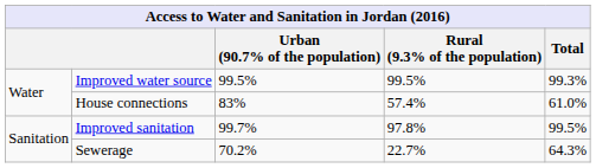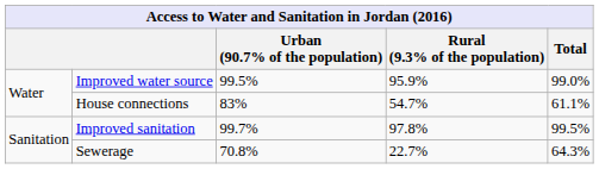Improved water source | Rural (9.3% of the population): 99.5% -> 95.9%
Improved water source | Total: 99.3% -> 99.0%
House connections | Rural (9.3% of the population): 57.4% -> 54.7%
House connections | Total: 61.0% -> 61.1%
Sewerage | Urban (90.7% of the population): 70.2% -> 70.8%
